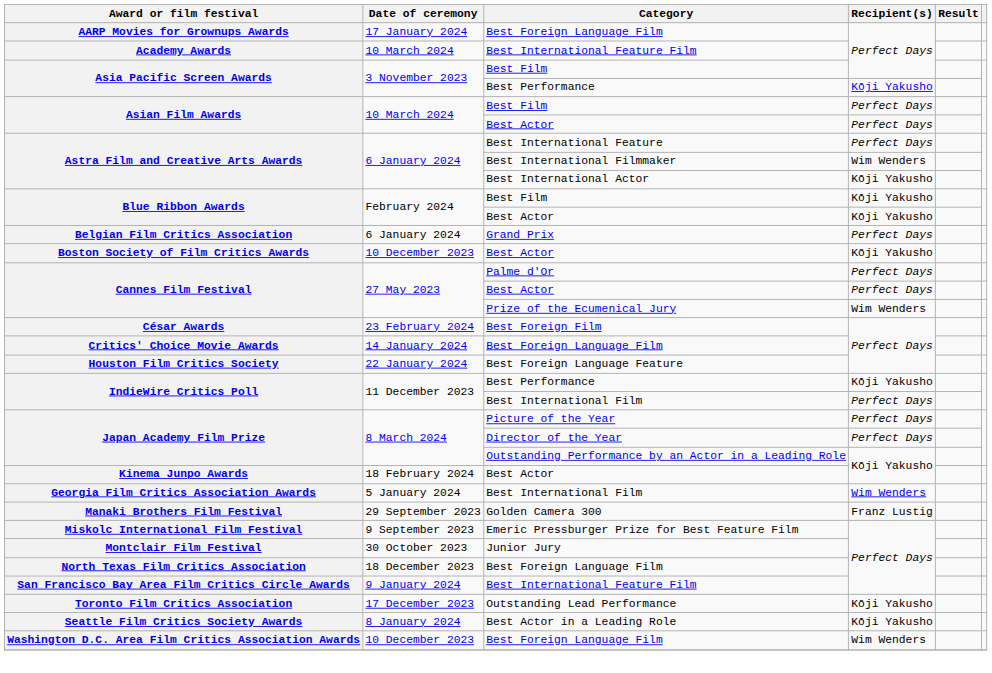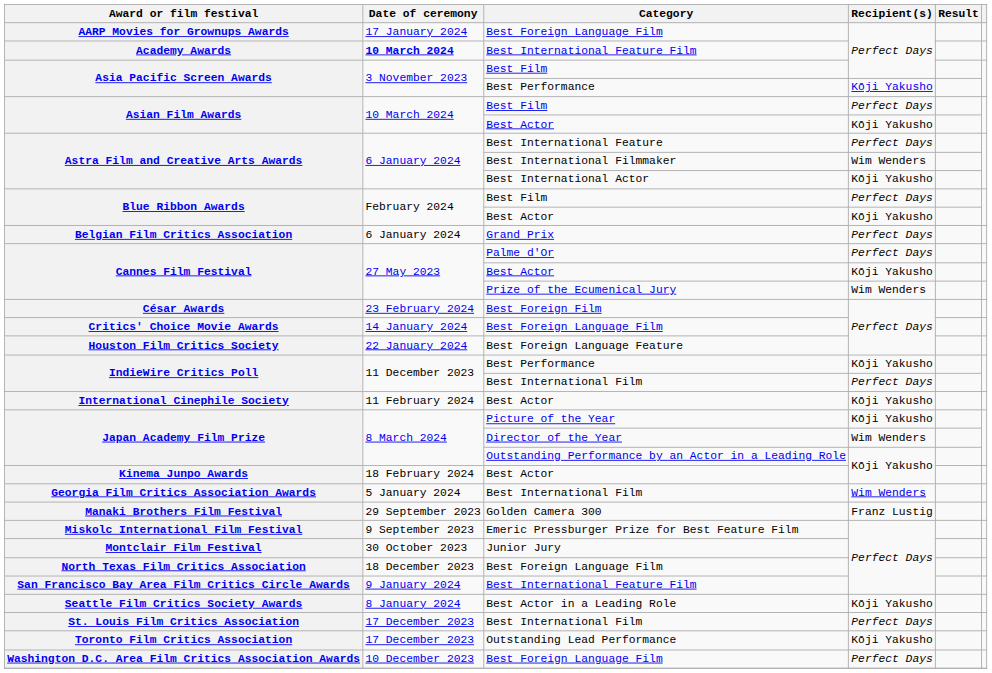Academy Awards | Date of ceremony: normal -> bold
Asian Film Awards / Best Actor | Recipient(s): Perfect Days -> Kōji Yakusho
Blue Ribbon Awards / Best Film | Recipient(s): Kōji Yakusho -> Perfect Days
- row: Boston Society of Film Critics Awards | 10 December 2023 | Best Actor | Kōji Yakusho
Cannes Film Festival / Best Actor | Recipient(s): Perfect Days -> Kōji Yakusho
+ row: International Cinephile Society | 11 February 2024 | Best Actor | Kōji Yakusho
Japan Academy Film Prize / Picture of the Year | Recipient(s): Perfect Days -> Kōji Yakusho
Japan Academy Film Prize / Director of the Year | Recipient(s): Perfect Days -> Wim Wenders
rows swapped: Seattle Film Critics Society Awards <-> Toronto Film Critics Association
+ row: St. Louis Film Critics Association | 17 December 2023 | Best International Film | Perfect Days
Washington D.C. Area Film Critics Association Awards | Recipient(s): Wim Wenders -> Perfect Days
